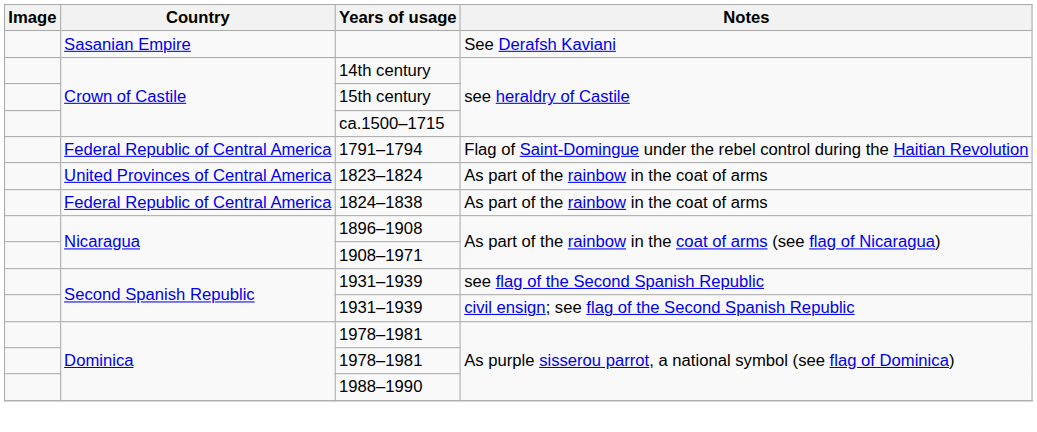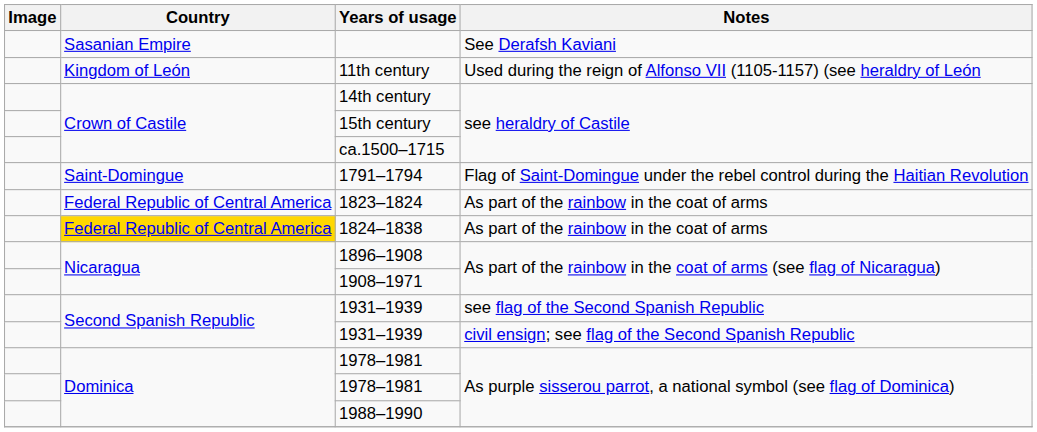+ row: Kingdom of León | 11th century | Used during the reign of Alfonso VII (1105-1157) (see heraldry of León
1791–1794 | Country: Federal Republic of Central America -> Saint-Domingue
1823–1824 | Country: United Provinces of Central America -> Federal Republic of Central America
1824–1838 | Country: no background -> gold background
